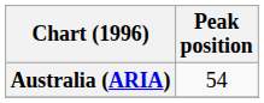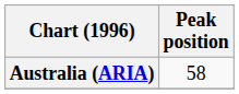Australia (ARIA) | Peak position: 54 -> 58
